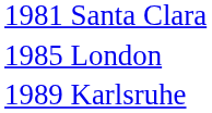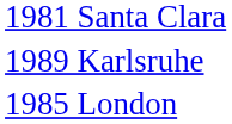rows swapped: 1985 London <-> 1989 Karlsruhe
